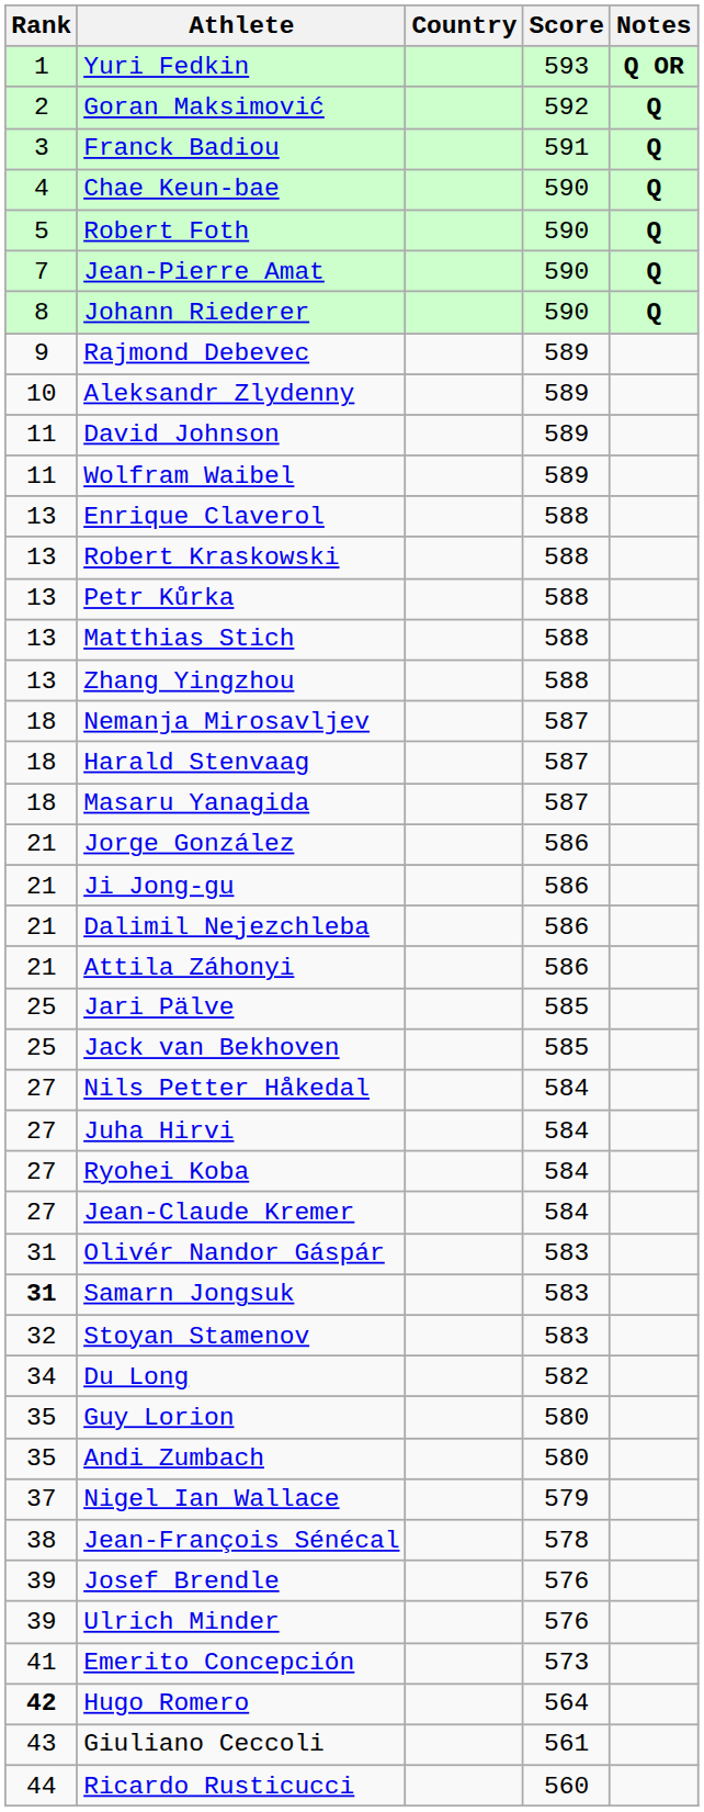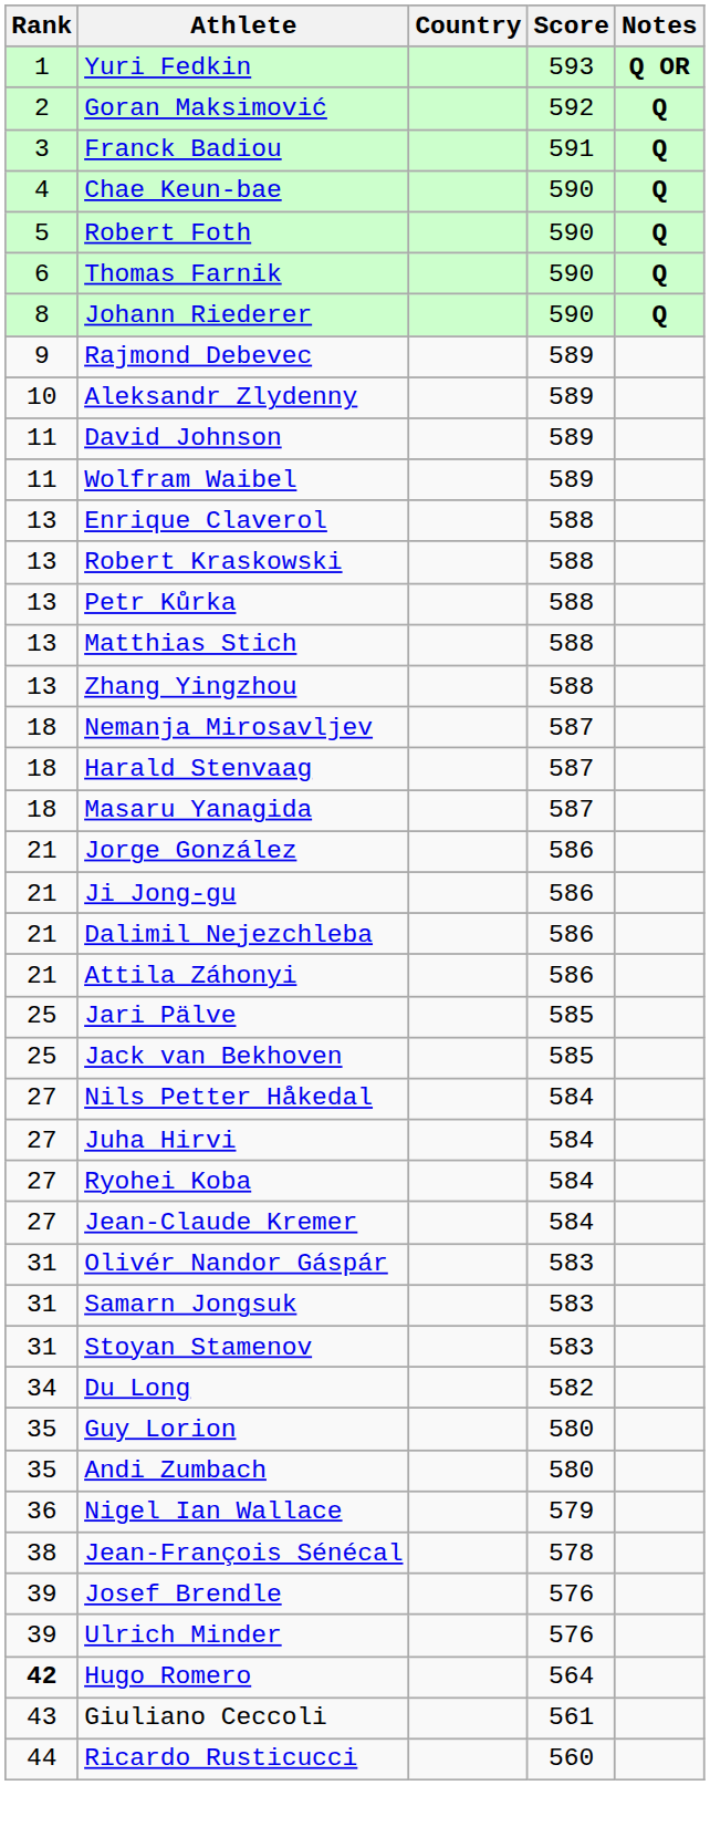+ row: 6 | Thomas Farnik | 590 | Q
- row: 7 | Jean-Pierre Amat | 590 | Q
Samarn Jongsuk | Rank: bold -> normal
Stoyan Stamenov | Rank: 32 -> 31
Nigel Ian Wallace | Rank: 37 -> 36
- row: 41 | Emerito Concepción | 573
